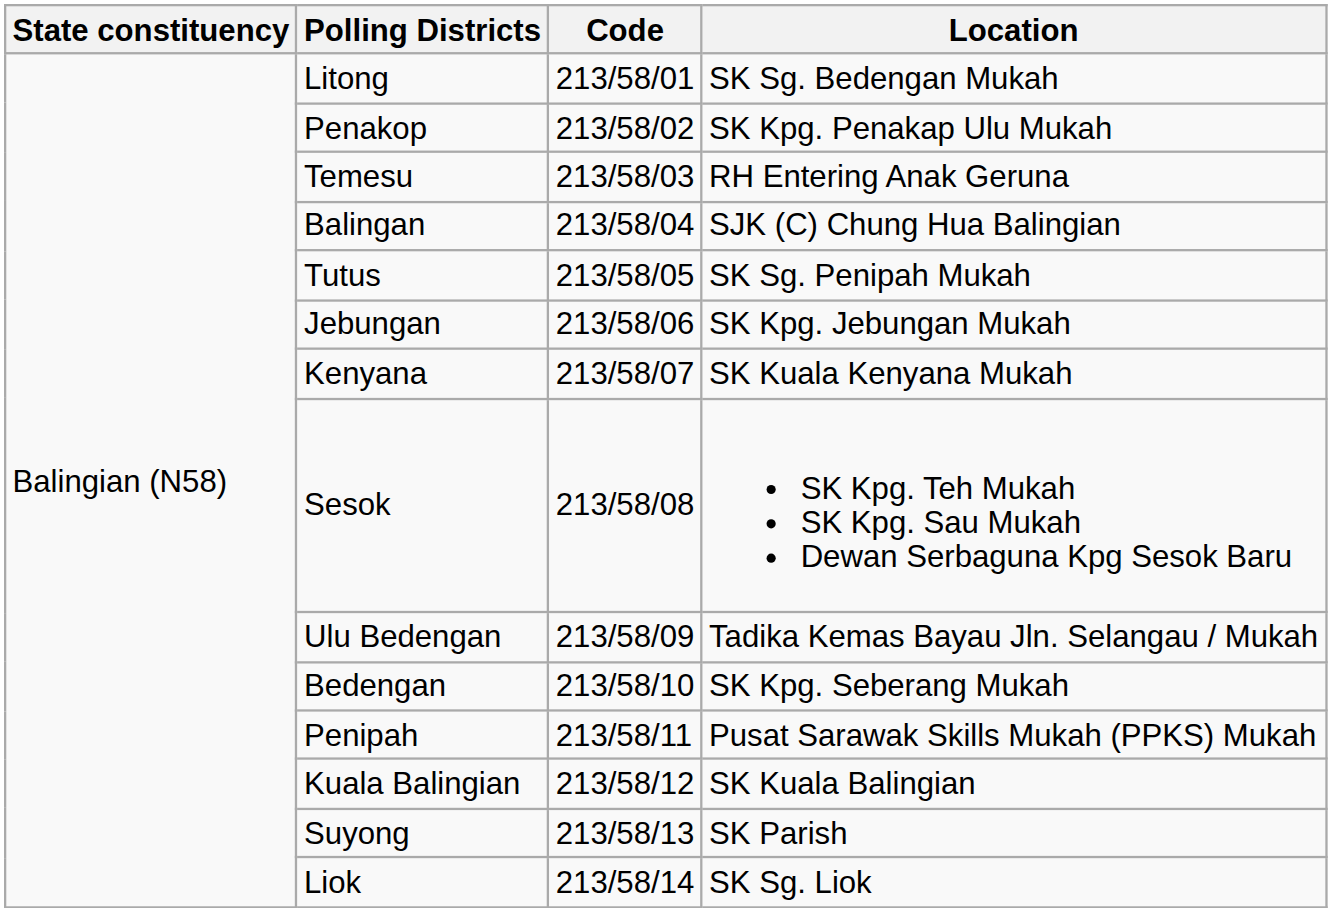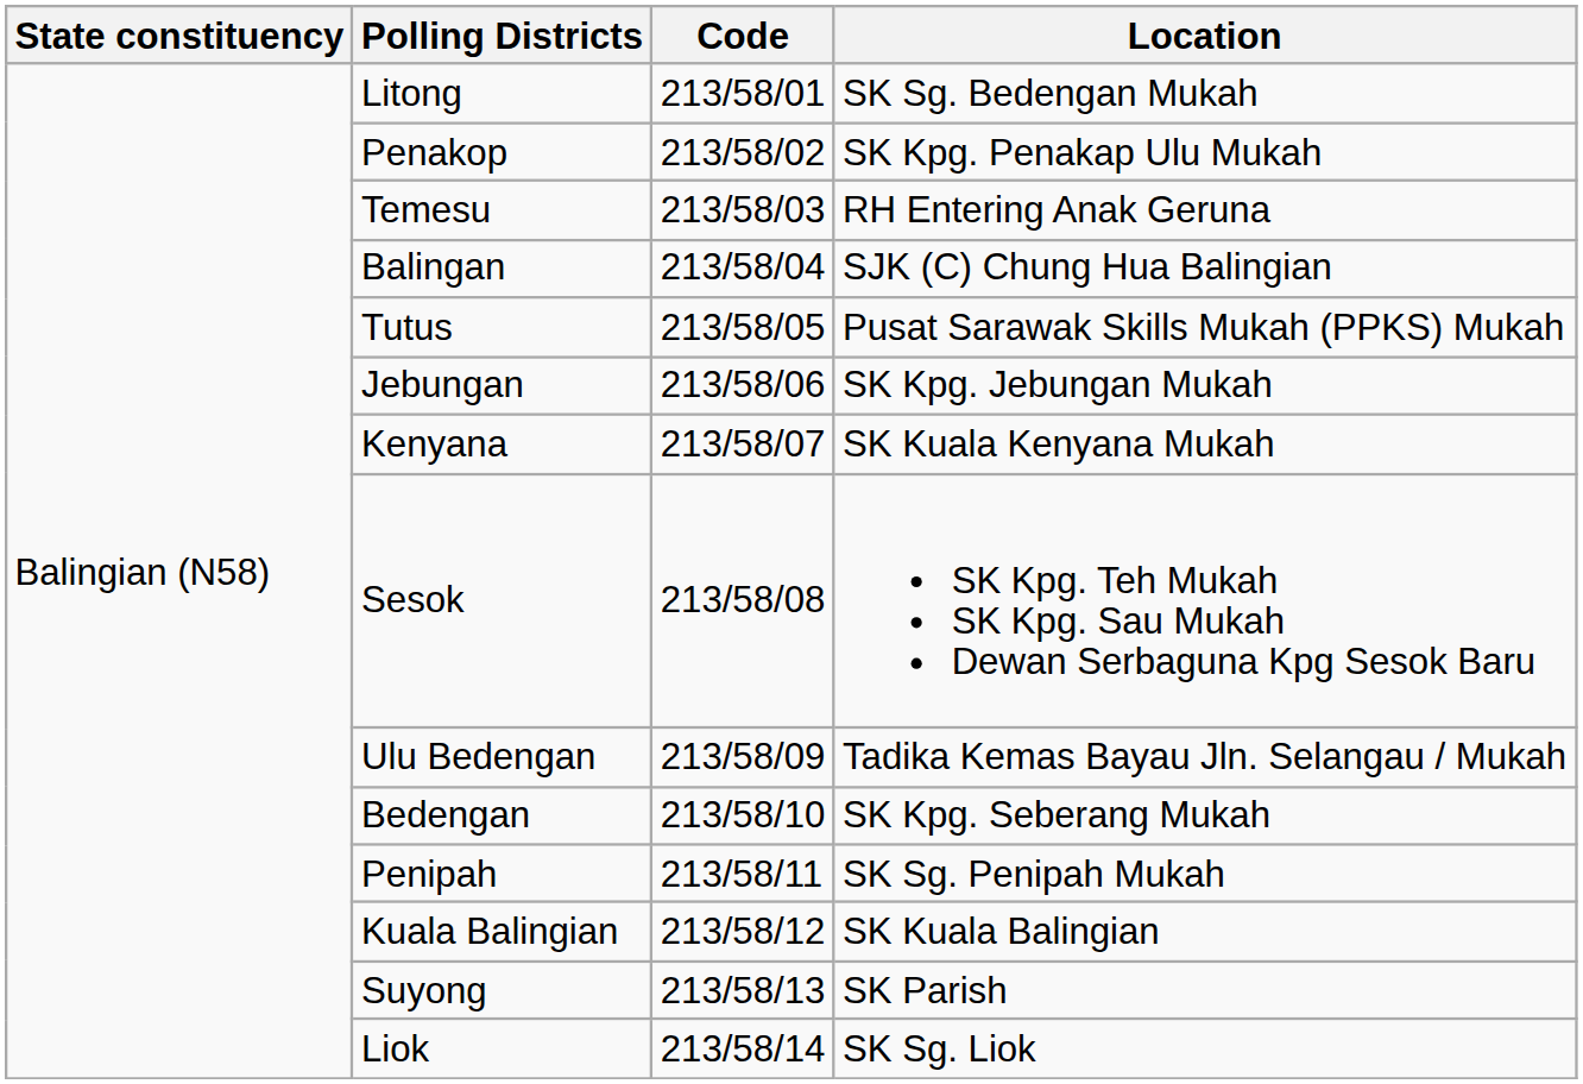Tutus | Location: SK Sg. Penipah Mukah -> Pusat Sarawak Skills Mukah (PPKS) Mukah
Penipah | Location: Pusat Sarawak Skills Mukah (PPKS) Mukah -> SK Sg. Penipah Mukah
